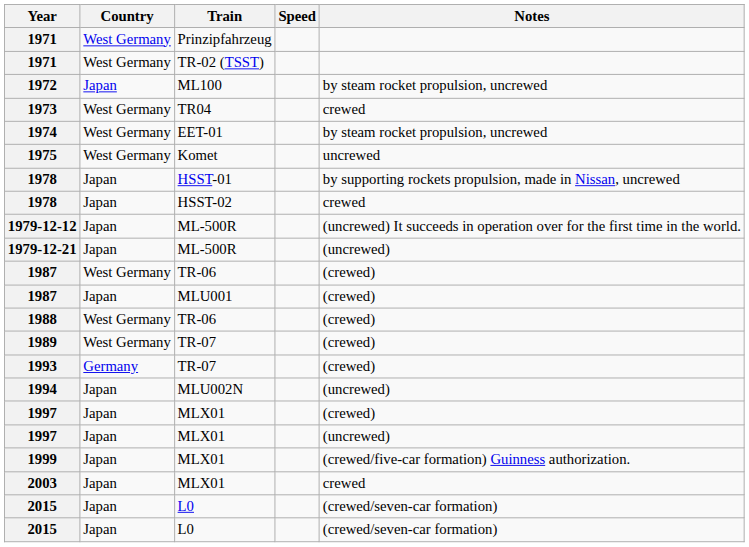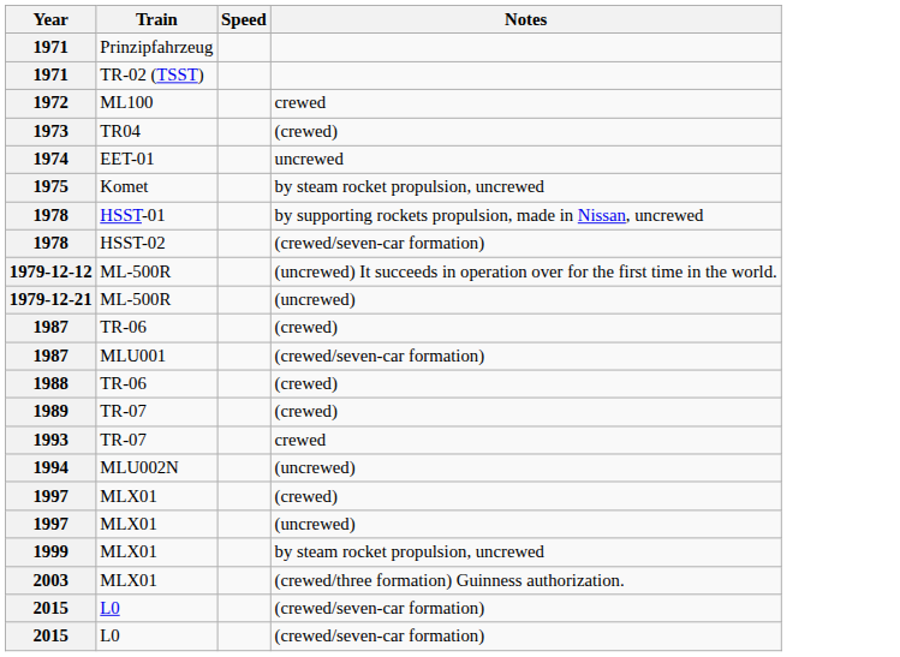- column: Country | West Germany | West Germany | Japan | West Germany | West Germany | West Germany | Japan | Japan | Japan | Japan | West Germany | Japan | West Germany | West Germany | Germany | Japan | Japan | Japan | Japan | Japan | Japan | Japan
1972 | Notes: by steam rocket propulsion, uncrewed -> crewed
1973 | Notes: crewed -> (crewed)
1974 | Notes: by steam rocket propulsion, uncrewed -> uncrewed
1975 | Notes: uncrewed -> by steam rocket propulsion, uncrewed
1978 / HSST-02 | Notes: crewed -> (crewed/seven-car formation)
1987 / MLU001 | Notes: (crewed) -> (crewed/seven-car formation)
1993 | Notes: (crewed) -> crewed
1999 | Notes: (crewed/five-car formation) Guinness authorization. -> by steam rocket propulsion, uncrewed
2003 | Notes: crewed -> (crewed/three formation) Guinness authorization.
